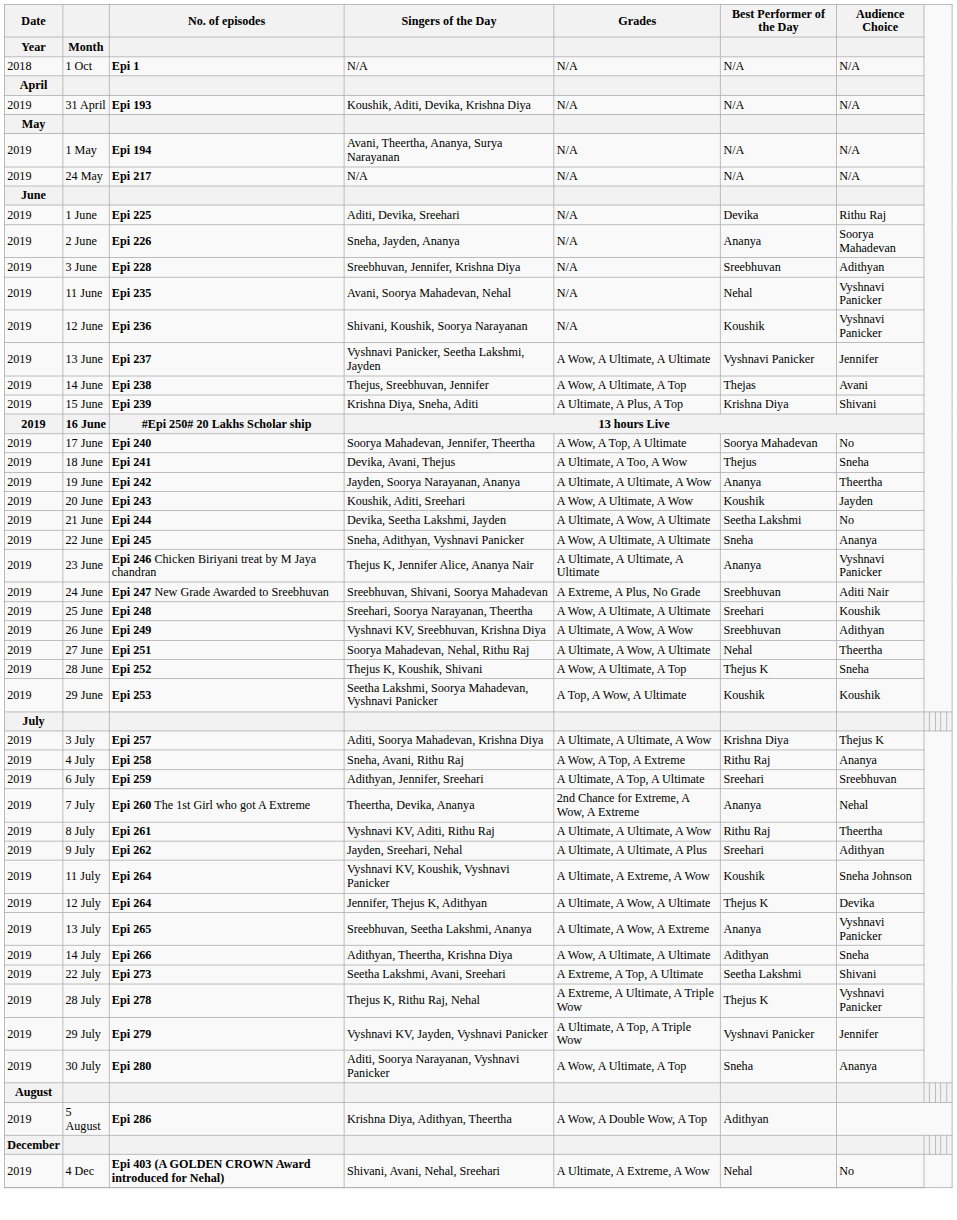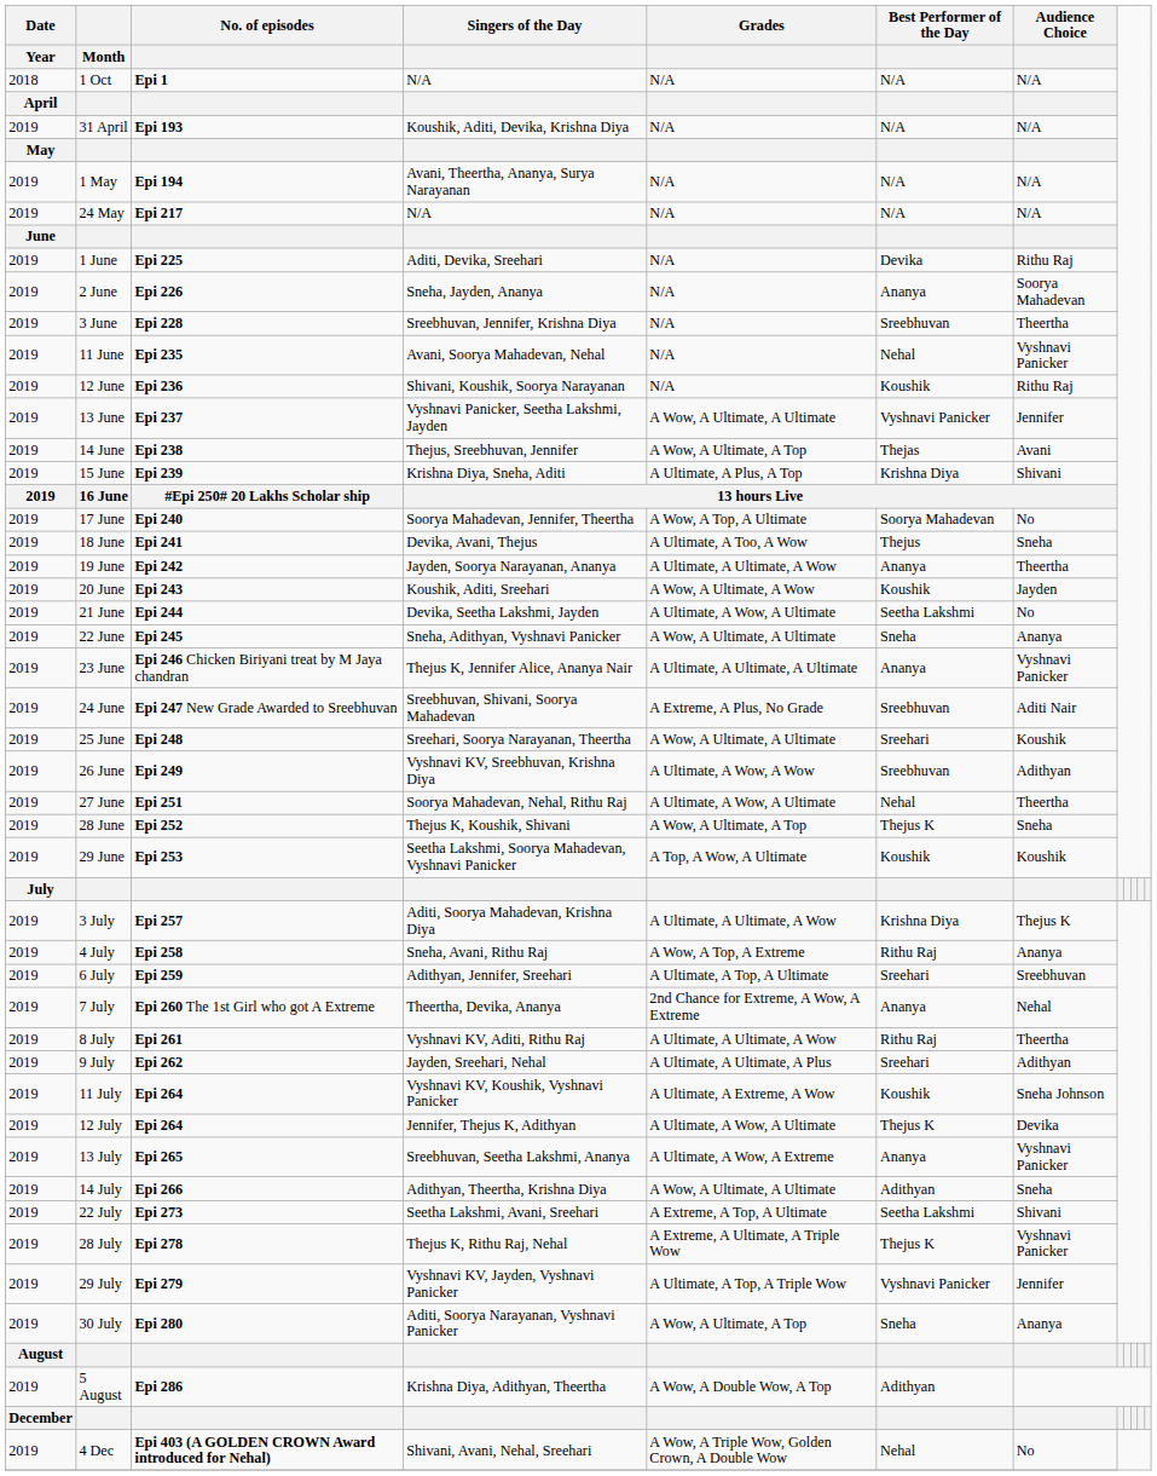3 June | Audience Choice: Adithyan -> Theertha
12 June | Audience Choice: Vyshnavi Panicker -> Rithu Raj
4 Dec | Grades: A Ultimate, A Extreme, A Wow -> A Wow, A Triple Wow, Golden Crown, A Double Wow
